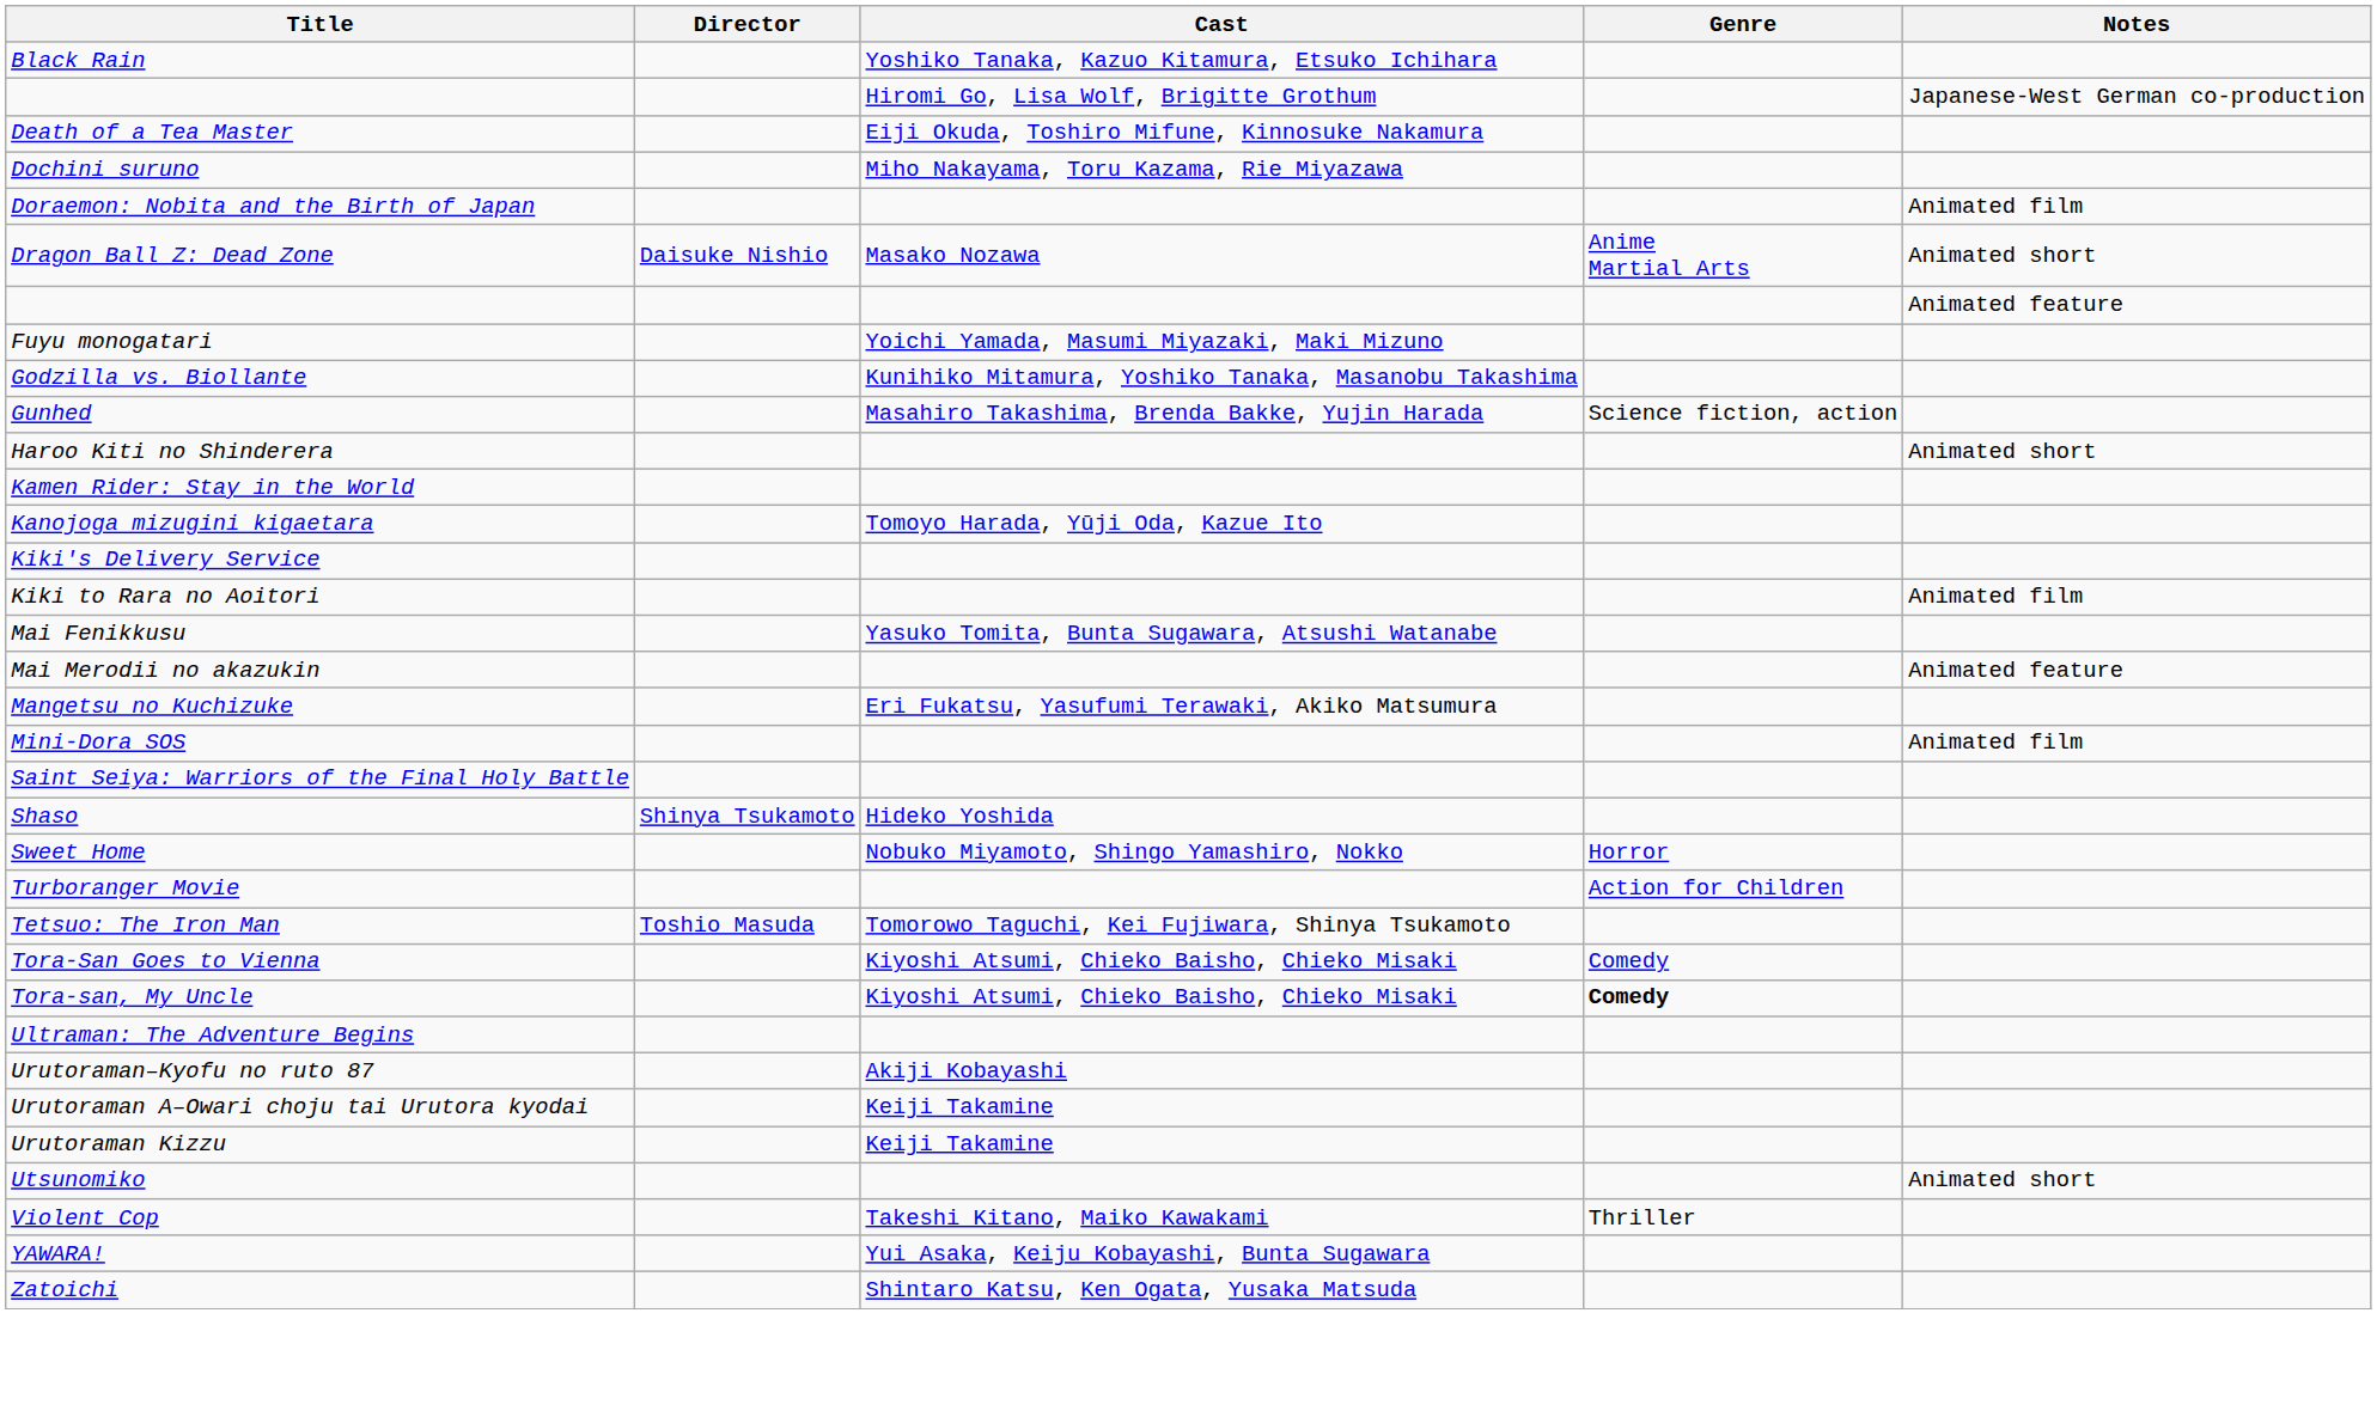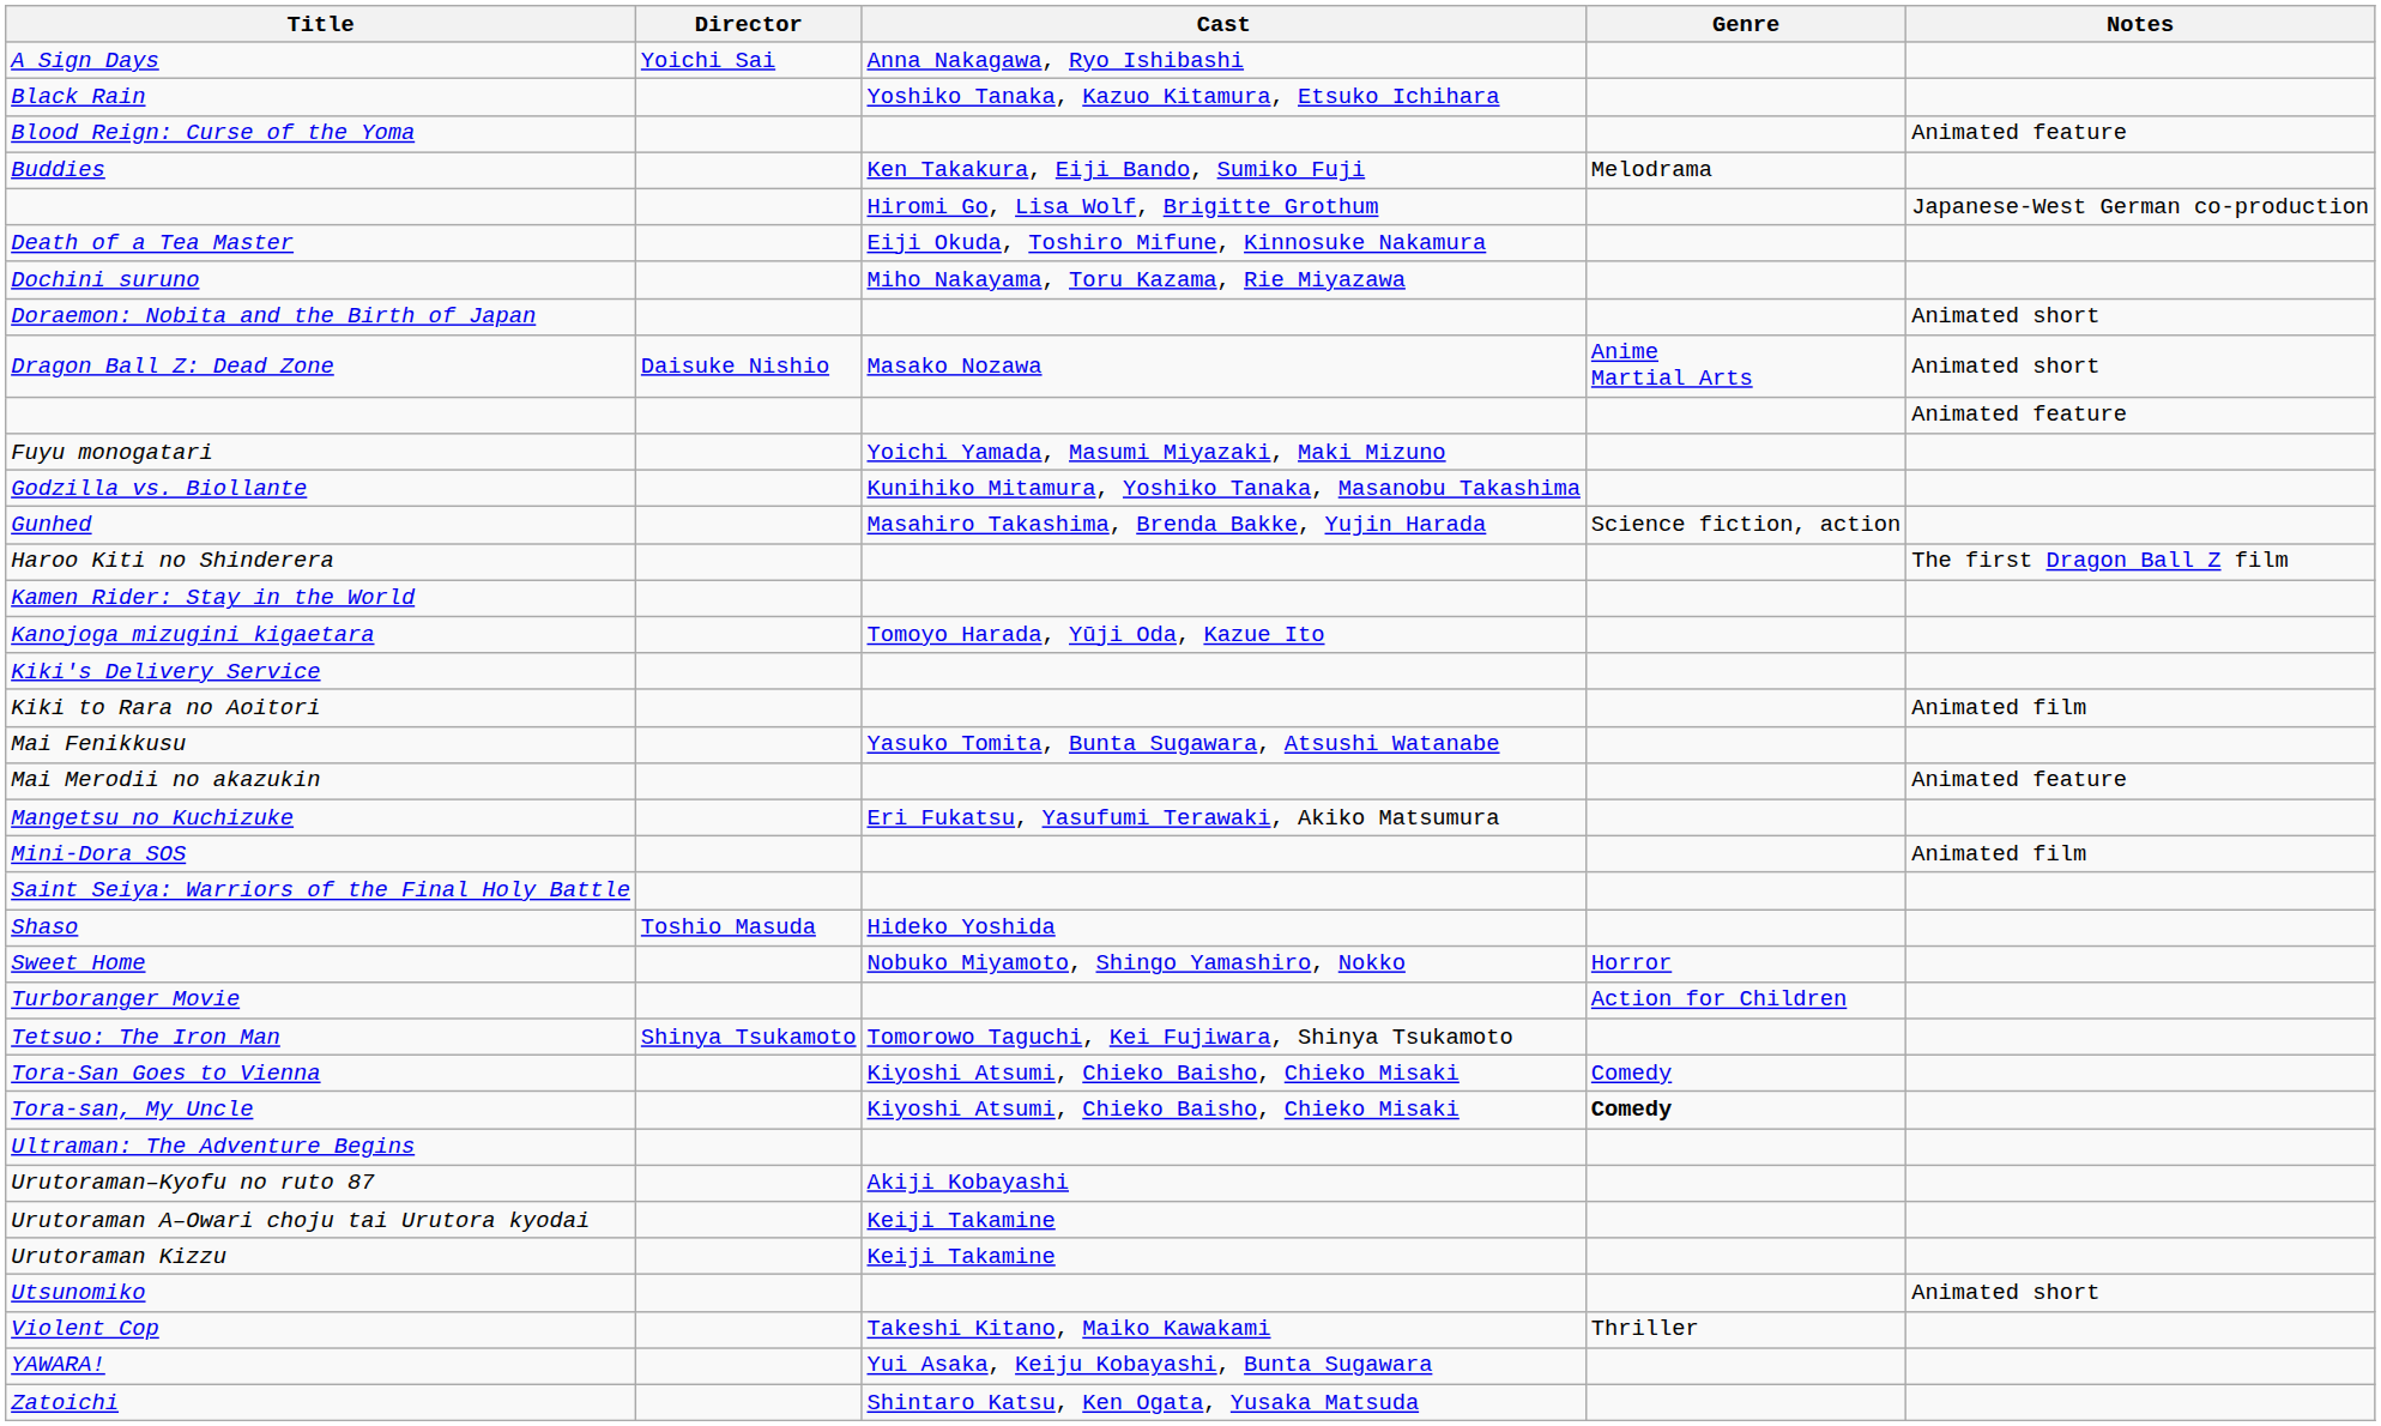+ row: A Sign Days | Yoichi Sai | Anna Nakagawa, Ryo Ishibashi
+ row: Blood Reign: Curse of the Yoma | Animated feature
+ row: Buddies | Ken Takakura, Eiji Bando, Sumiko Fuji | Melodrama
Doraemon: Nobita and the Birth of Japan | Notes: Animated film -> Animated short
Haroo Kiti no Shinderera | Notes: Animated short -> The first Dragon Ball Z film
Shaso | Director: Shinya Tsukamoto -> Toshio Masuda
Tetsuo: The Iron Man | Director: Toshio Masuda -> Shinya Tsukamoto
